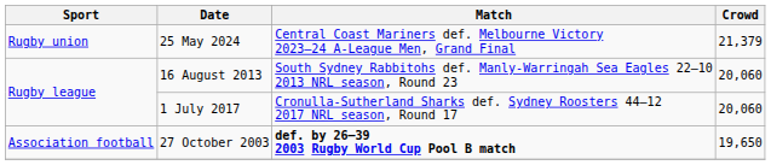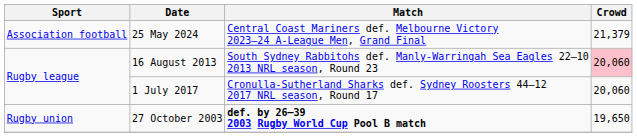25 May 2024 | Sport: Rugby union -> Association football
16 August 2013 | Crowd: no background -> pink background
27 October 2003 | Sport: Association football -> Rugby union
